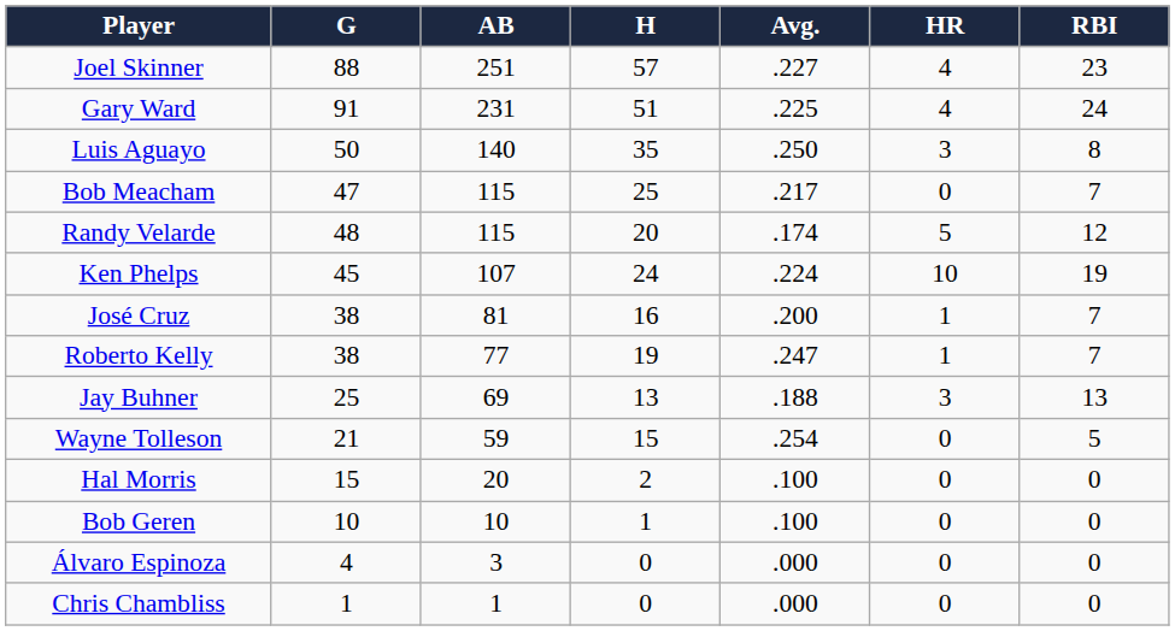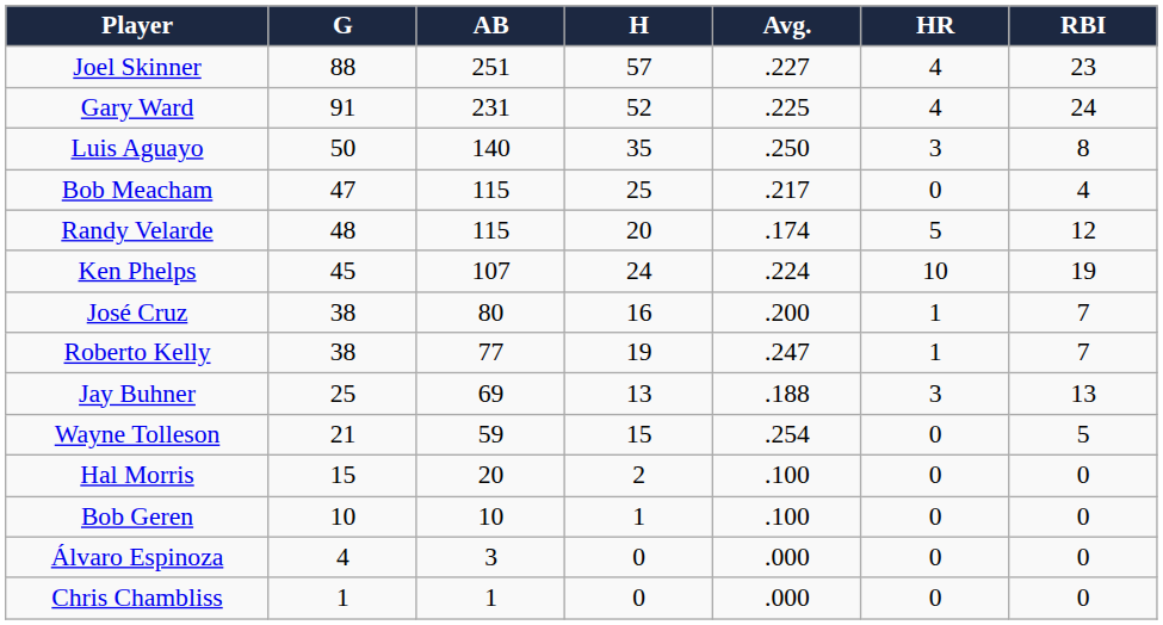Gary Ward | H: 51 -> 52
Bob Meacham | RBI: 7 -> 4
José Cruz | AB: 81 -> 80
